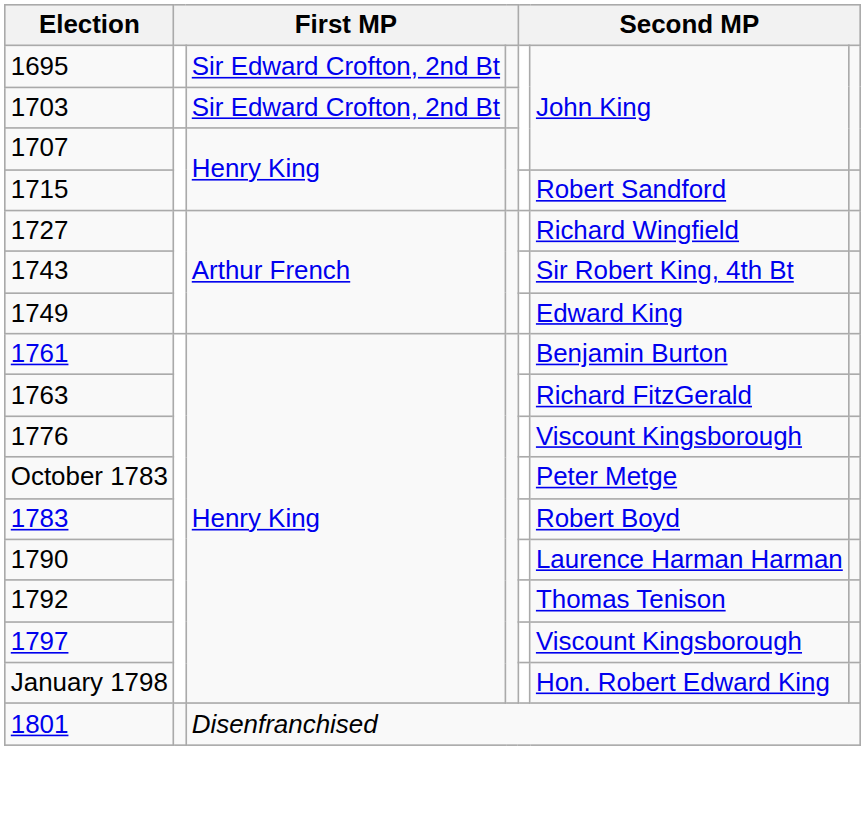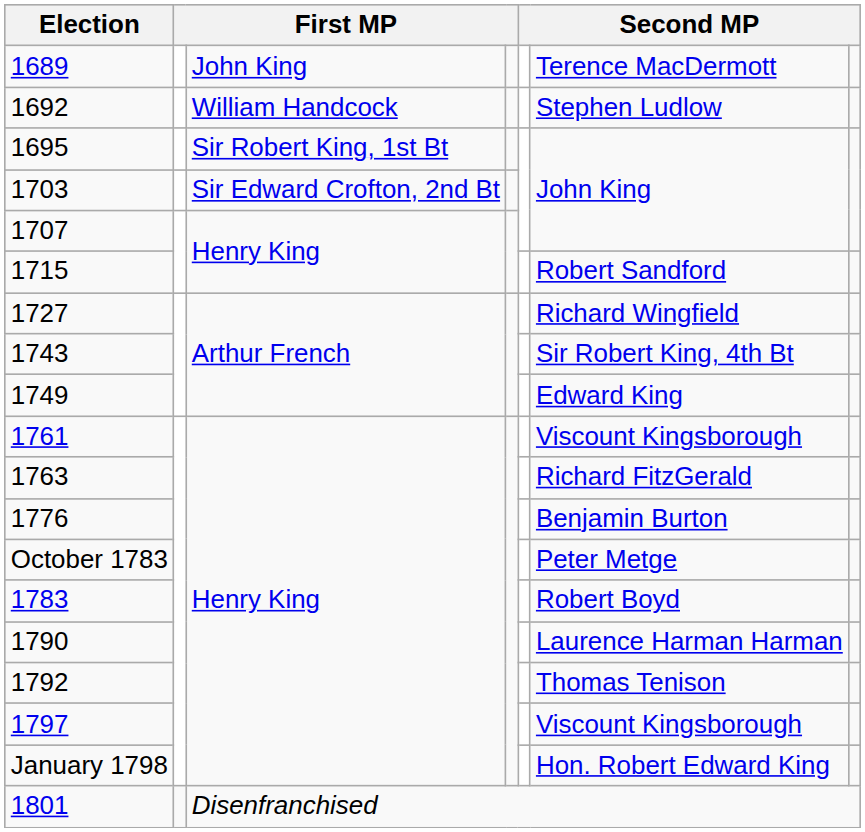+ row: 1689 | John King | Terence MacDermott
+ row: 1692 | William Handcock | Stephen Ludlow
1695 | column 3: Sir Edward Crofton, 2nd Bt -> Sir Robert King, 1st Bt
1761 | column 6: Benjamin Burton -> Viscount Kingsborough
1776 | column 6: Viscount Kingsborough -> Benjamin Burton
